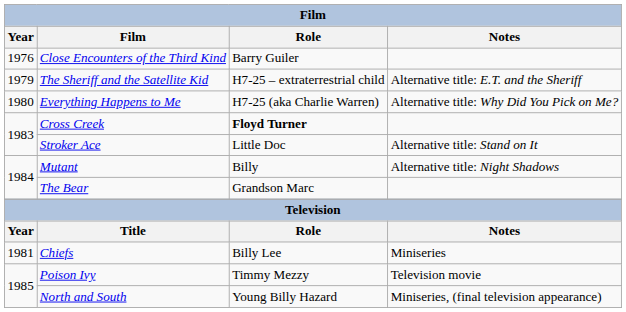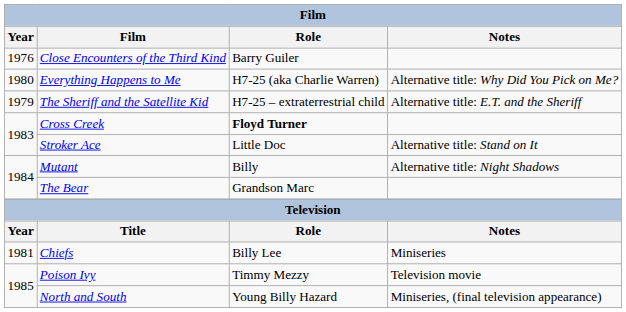rows swapped: The Sheriff and the Satellite Kid <-> Everything Happens to Me
